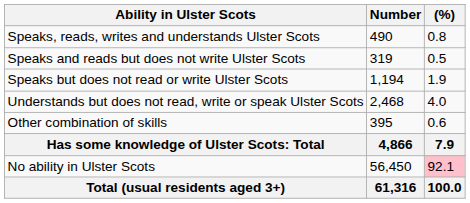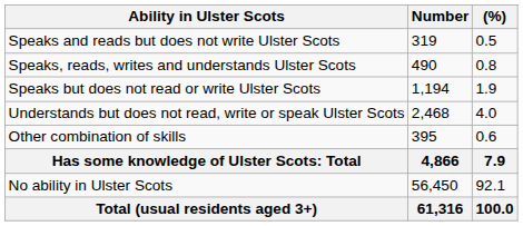rows swapped: Speaks, reads, writes and understands Ulster Scots <-> Speaks and reads but does not write Ulster Scots
No ability in Ulster Scots | (%): pink background -> no background
